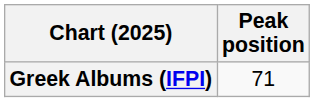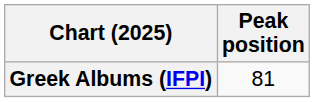Greek Albums (IFPI) | Peak position: 71 -> 81
